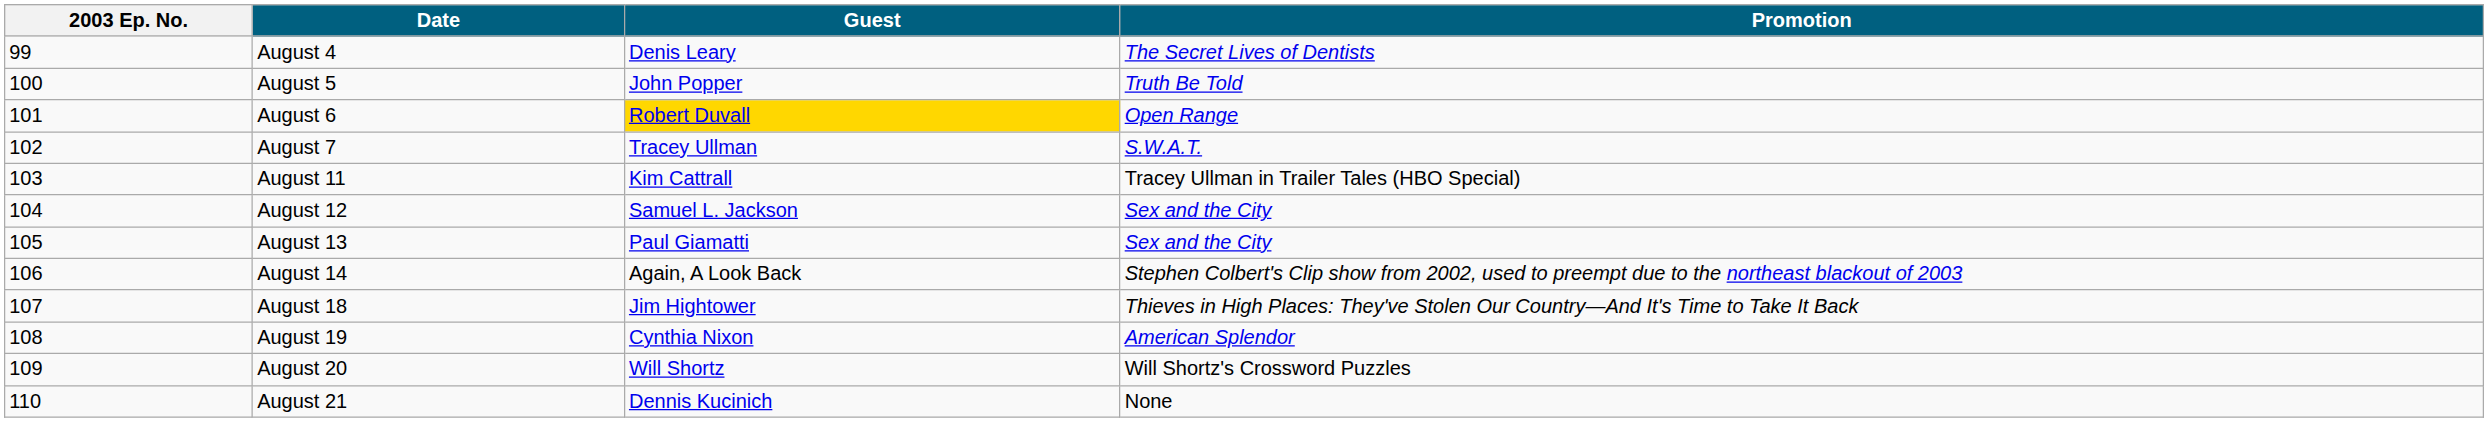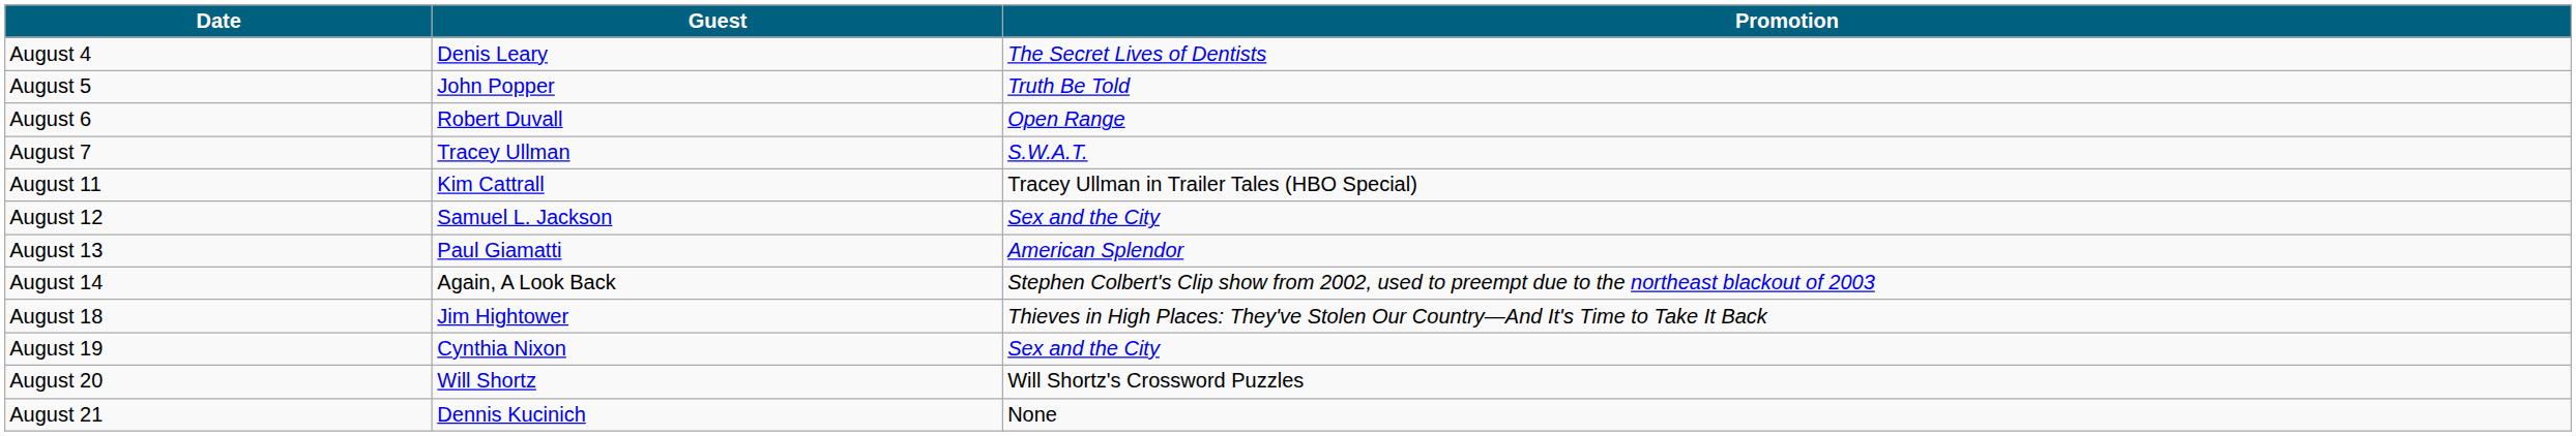- column: 2003 Ep. No. | 99 | 100 | 101 | 102 | 103 | 104 | 105 | 106 | 107 | 108 | 109 | 110
August 6 | Guest: gold background -> no background
August 13 | Promotion: Sex and the City -> American Splendor
August 19 | Promotion: American Splendor -> Sex and the City
